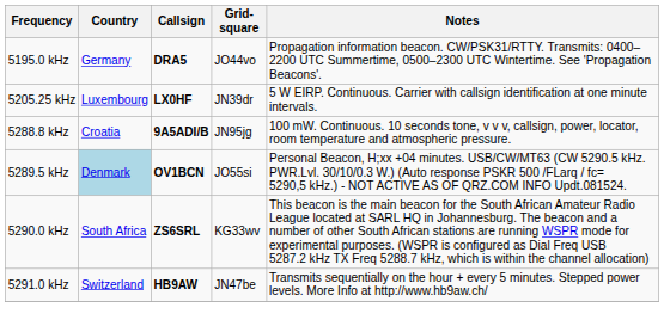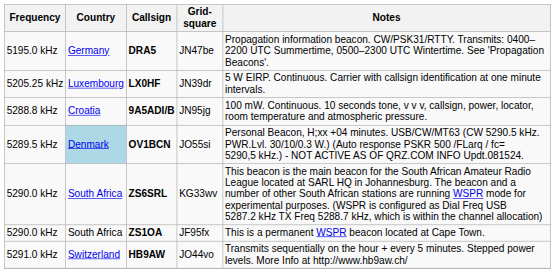DRA5 | Grid-square: JO44vo -> JN47be
+ row: 5290.0 kHz | South Africa | ZS1OA | JF95fx | This is a permanent WSPR beacon located at Cape Town.
HB9AW | Grid-square: JN47be -> JO44vo
